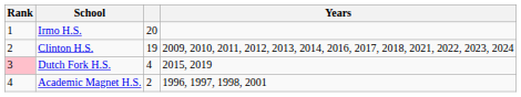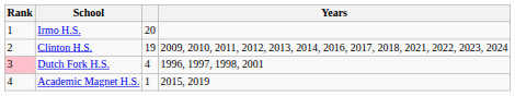Dutch Fork H.S. | Years: 2015, 2019 -> 1996, 1997, 1998, 2001
Academic Magnet H.S. | column 3: 2 -> 1
Academic Magnet H.S. | Years: 1996, 1997, 1998, 2001 -> 2015, 2019
